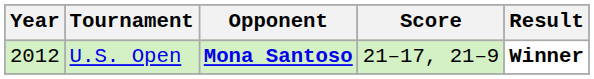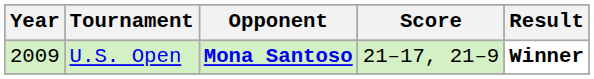U.S. Open | Year: 2012 -> 2009
